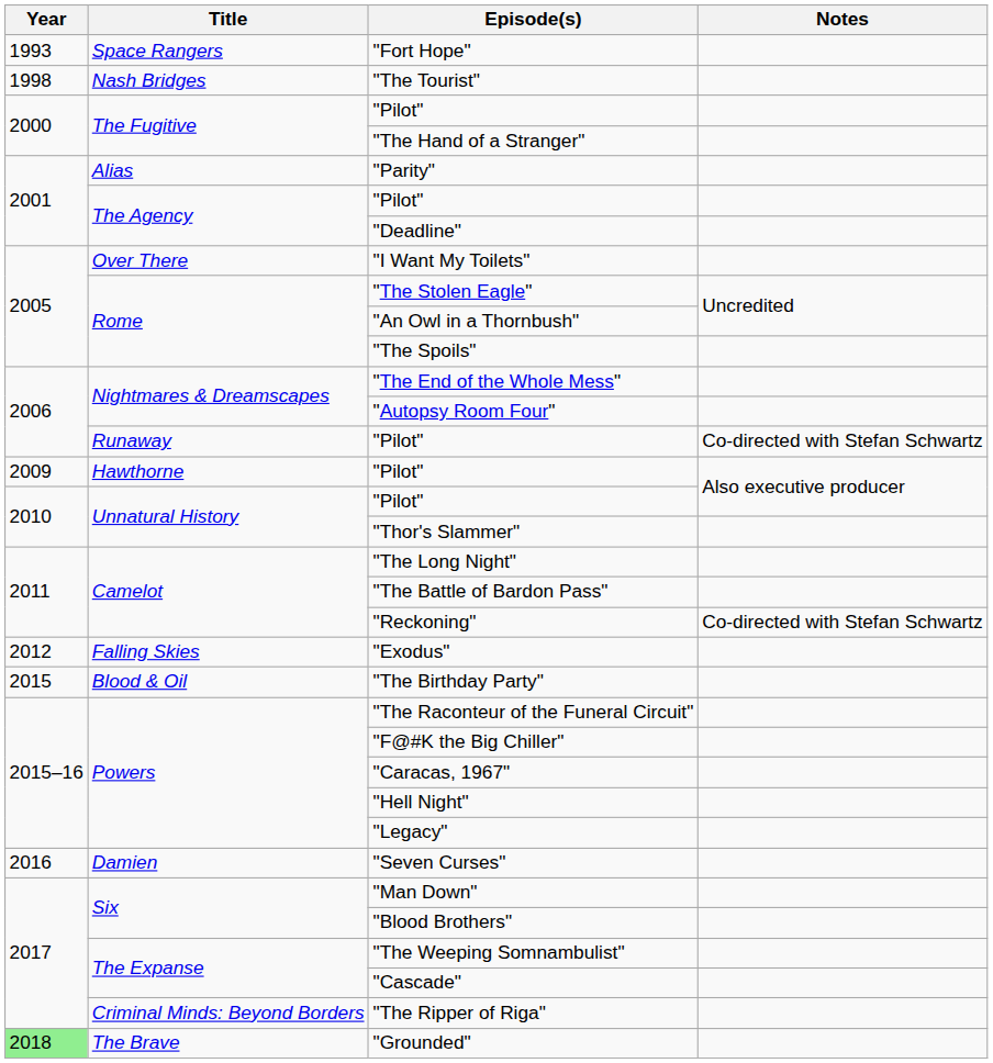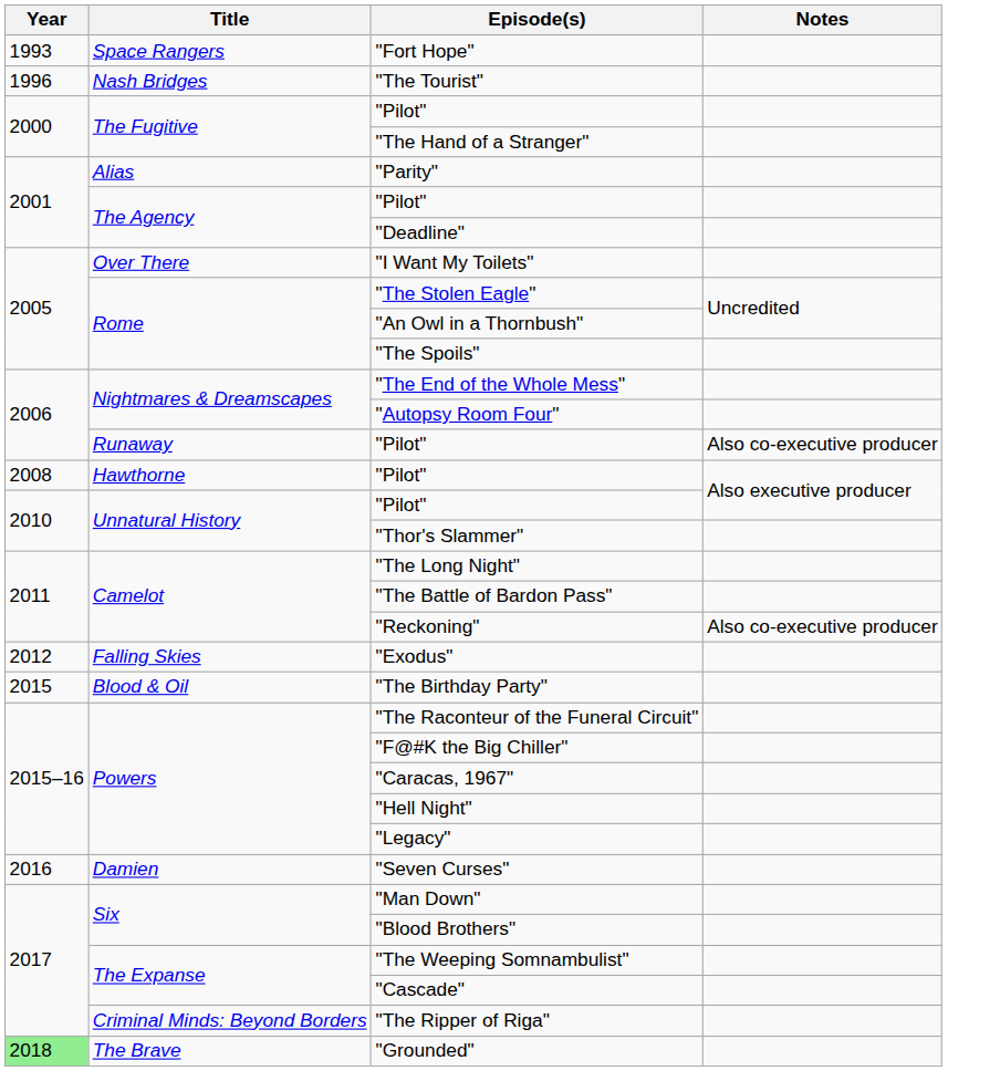"The Tourist" | Year: 1998 -> 1996
Runaway / "Pilot" | Notes: Co-directed with Stefan Schwartz -> Also co-executive producer
Hawthorne / "Pilot" | Year: 2009 -> 2008
"Reckoning" | Notes: Co-directed with Stefan Schwartz -> Also co-executive producer
